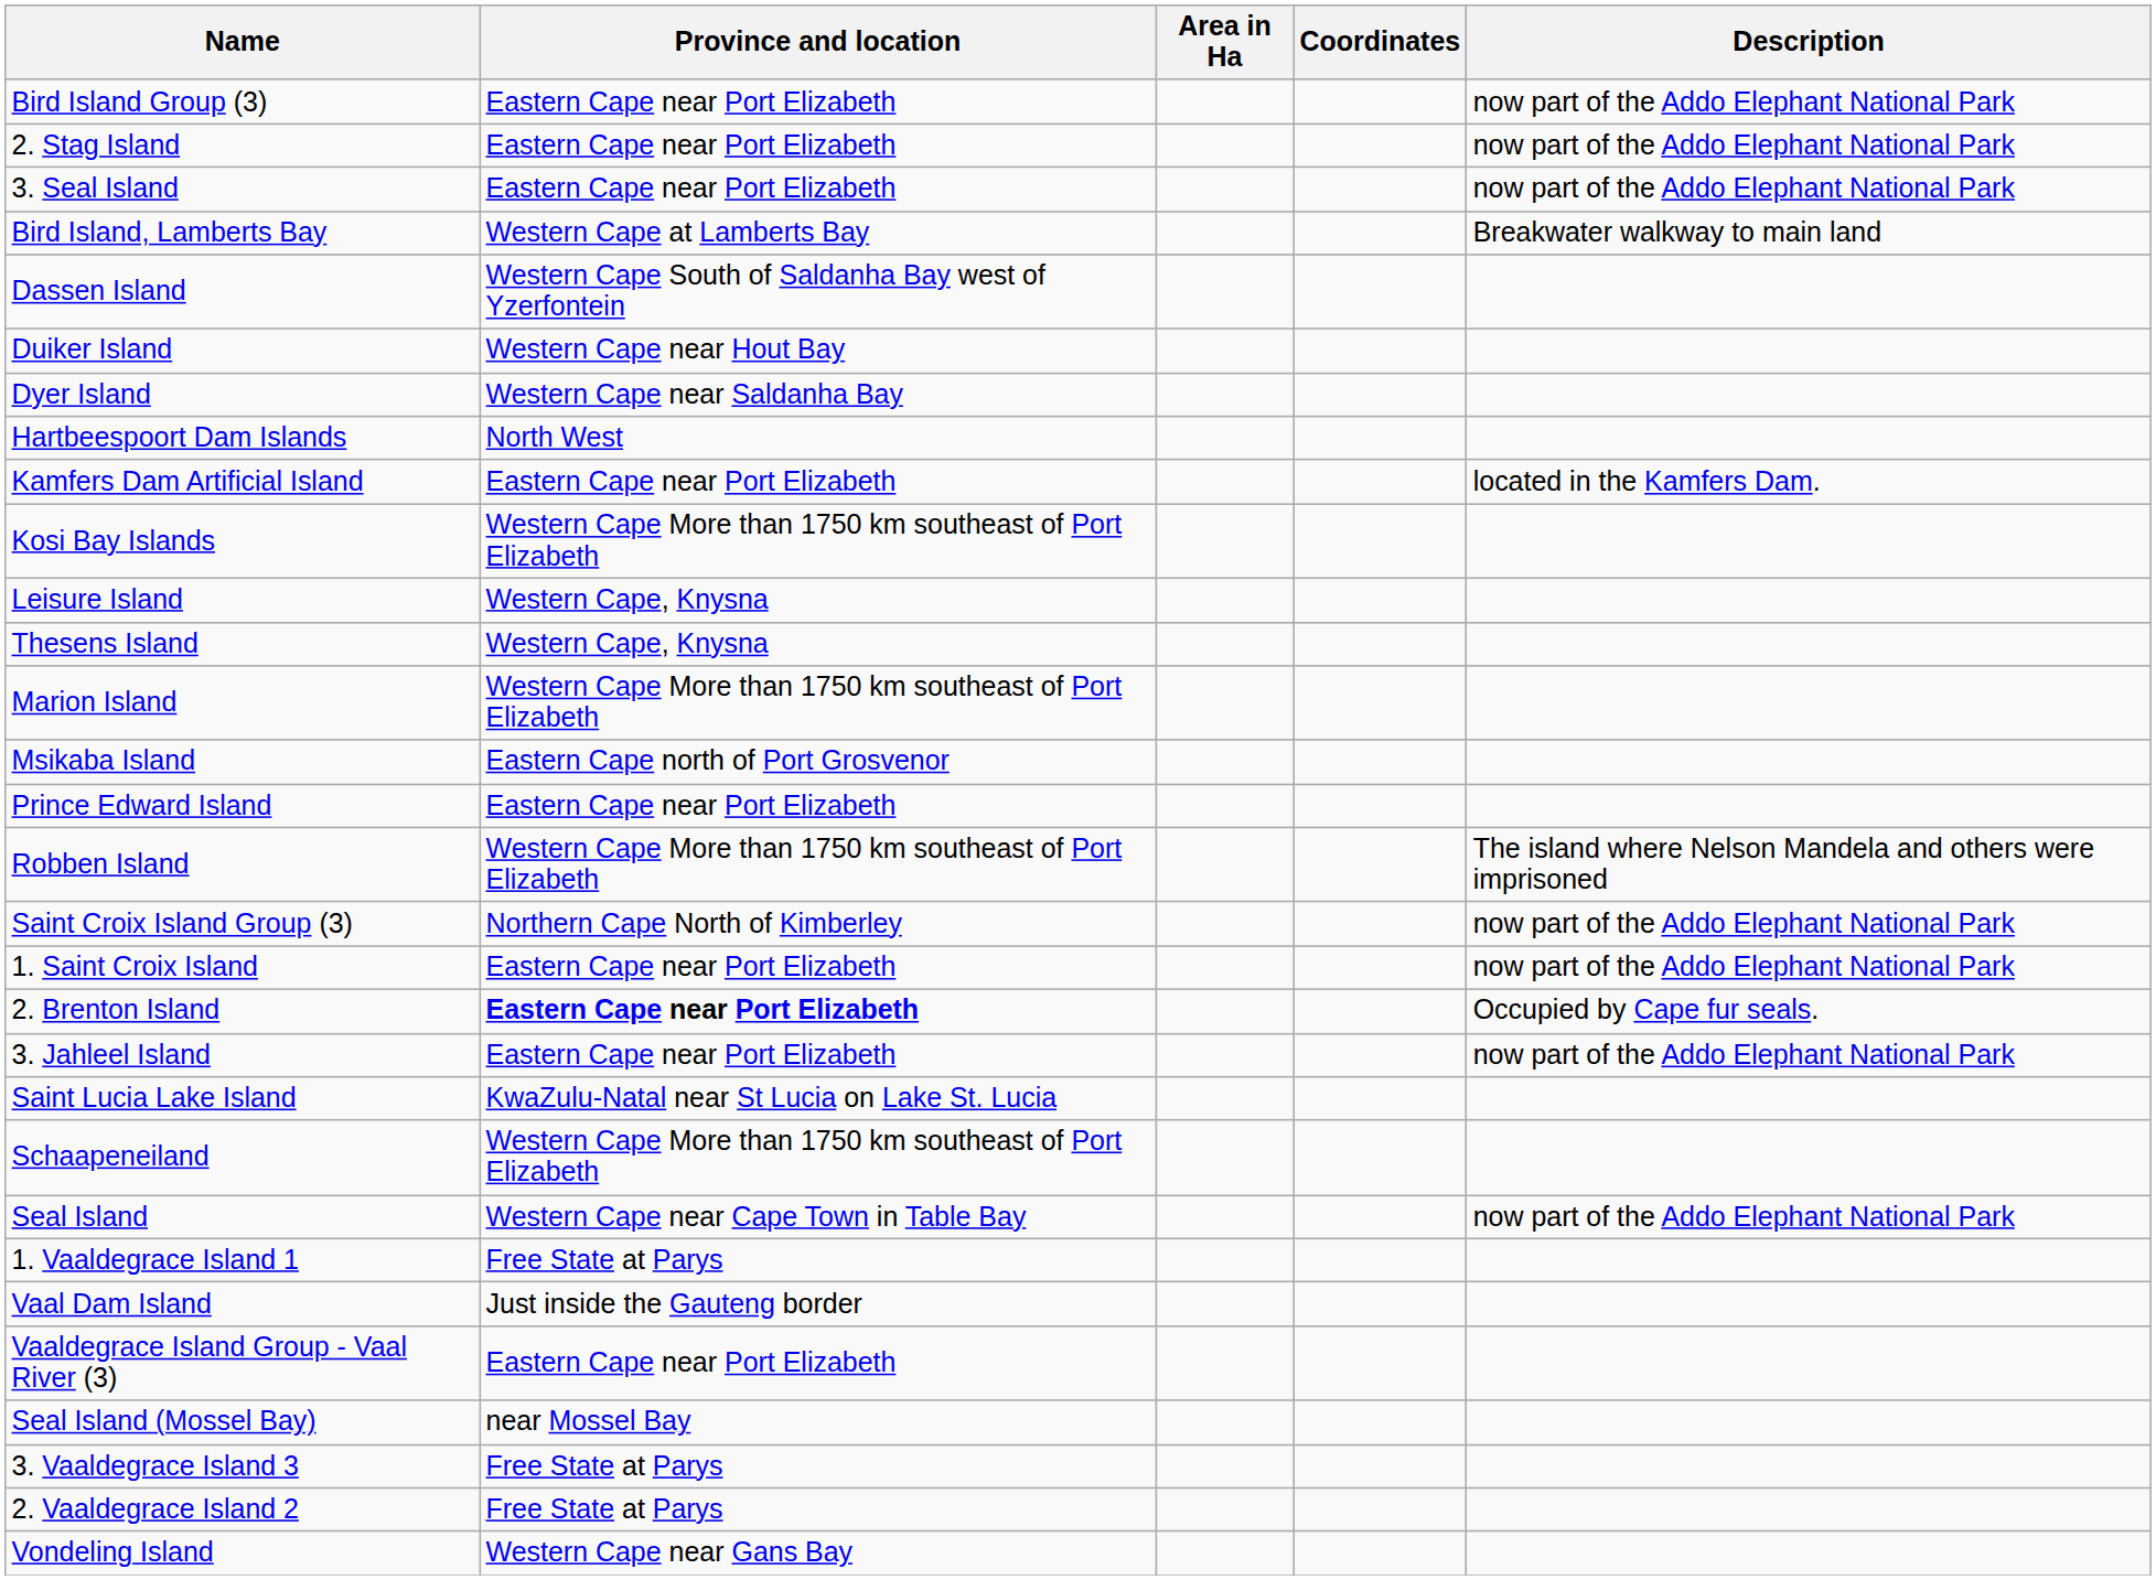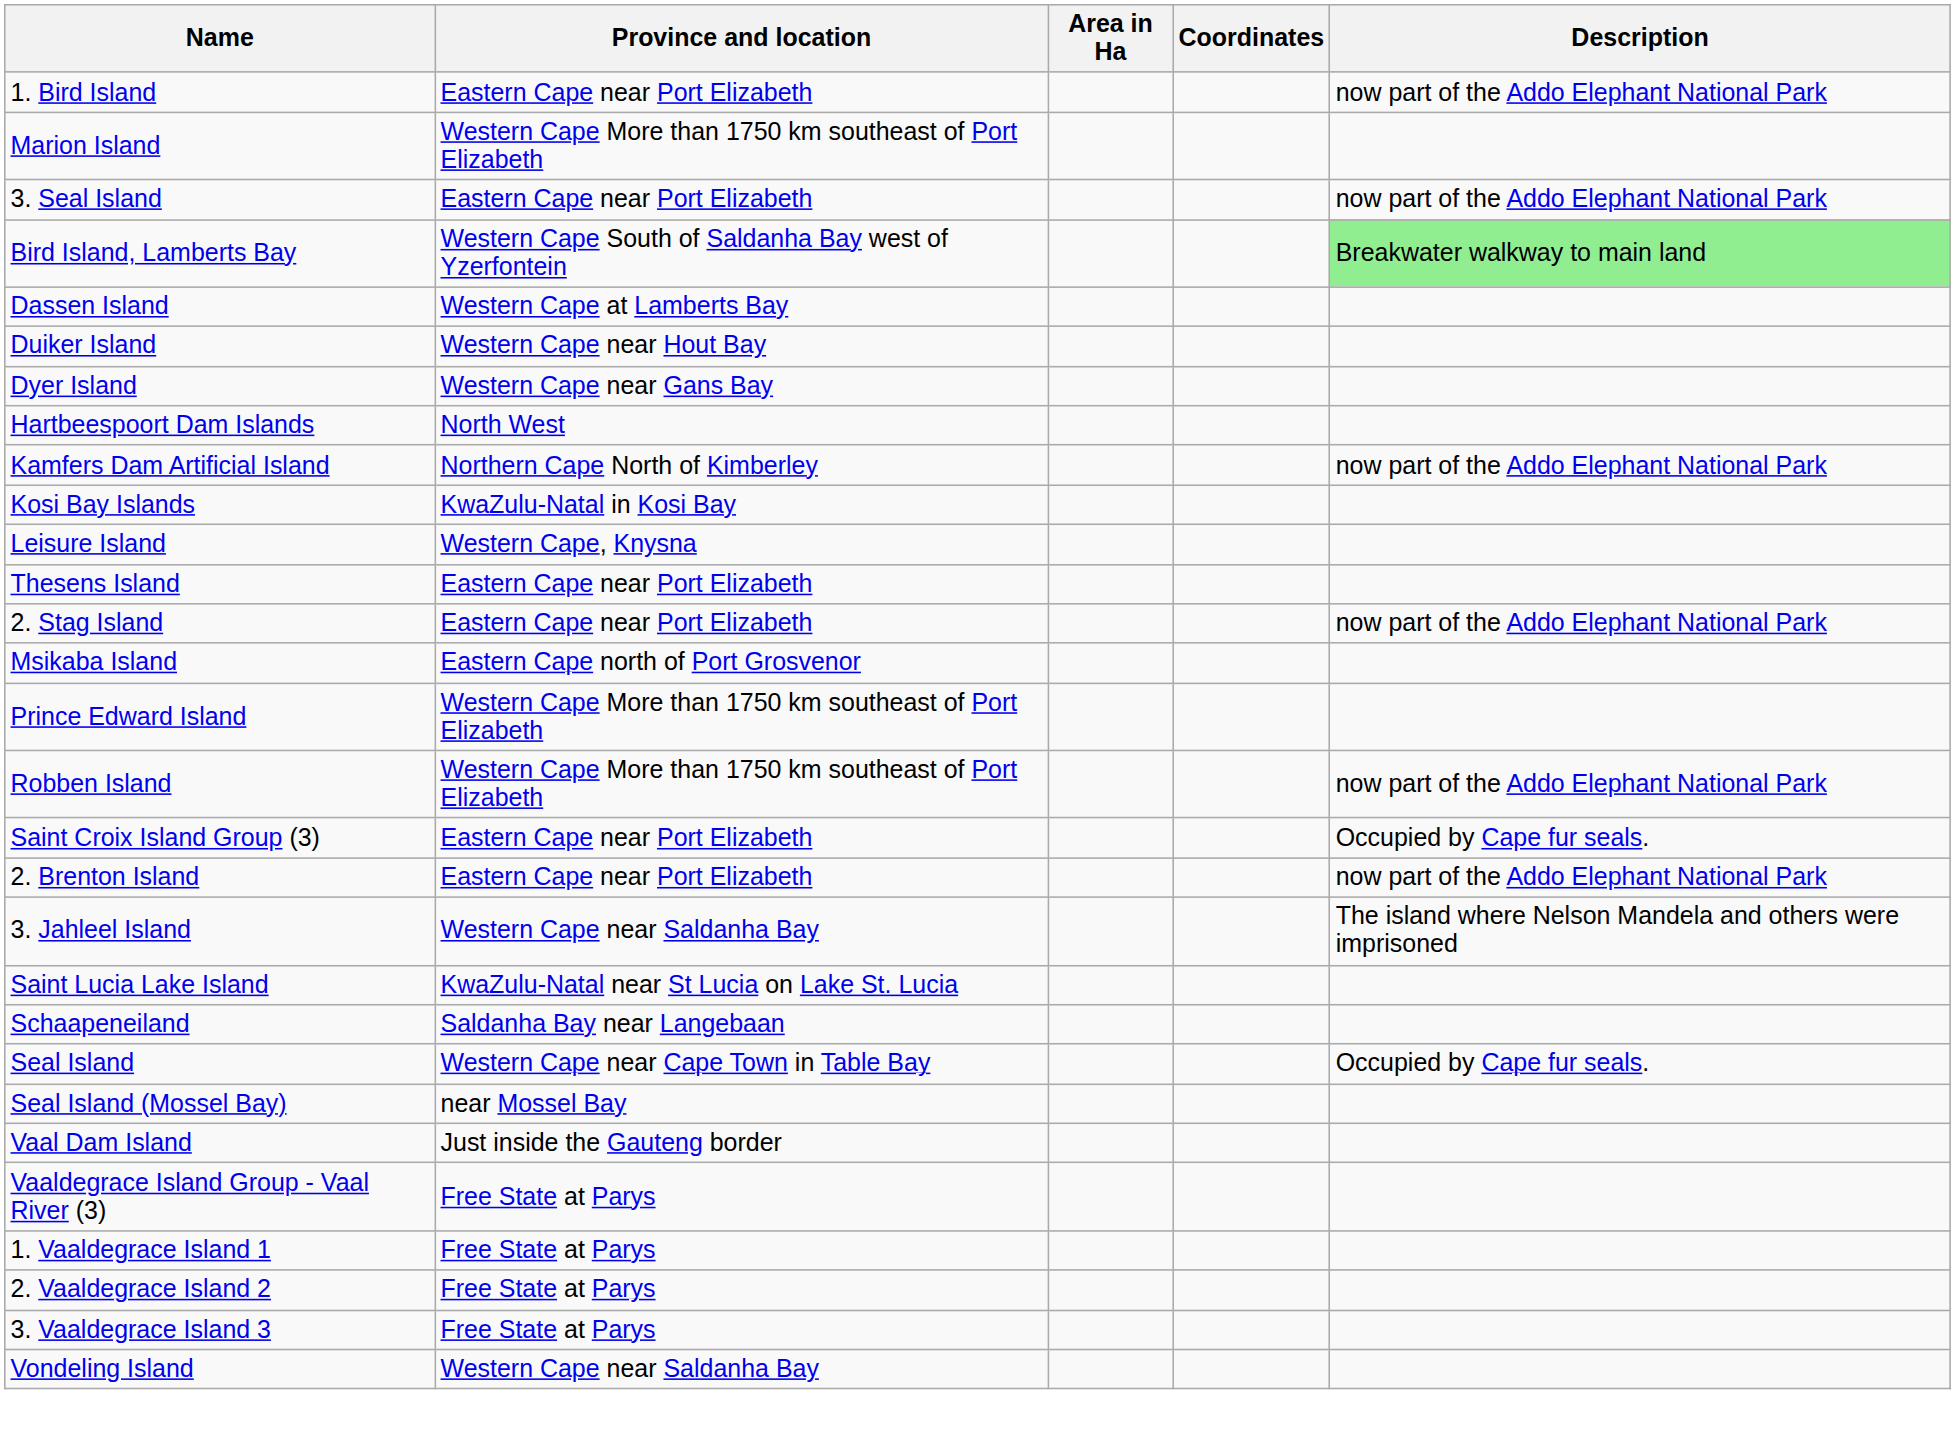- row: Bird Island Group (3) | Eastern Cape near Port Elizabeth | now part of the Addo Elephant National Park
+ row: 1. Bird Island | Eastern Cape near Port Elizabeth | now part of the Addo Elephant National Park
rows swapped: 2. Stag Island <-> Marion Island
Bird Island, Lamberts Bay | Province and location: Western Cape at Lamberts Bay -> Western Cape South of Saldanha Bay west of Yzerfontein
Bird Island, Lamberts Bay | Description: no background -> lightgreen background
Dassen Island | Province and location: Western Cape South of Saldanha Bay west of Yzerfontein -> Western Cape at Lamberts Bay
Dyer Island | Province and location: Western Cape near Saldanha Bay -> Western Cape near Gans Bay
Kamfers Dam Artificial Island | Province and location: Eastern Cape near Port Elizabeth -> Northern Cape North of Kimberley
Kamfers Dam Artificial Island | Description: located in the Kamfers Dam. -> now part of the Addo Elephant National Park
Kosi Bay Islands | Province and location: Western Cape More than 1750 km southeast of Port Elizabeth -> KwaZulu-Natal in Kosi Bay
Thesens Island | Province and location: Western Cape, Knysna -> Eastern Cape near Port Elizabeth
Prince Edward Island | Province and location: Eastern Cape near Port Elizabeth -> Western Cape More than 1750 km southeast of Port Elizabeth
Robben Island | Description: The island where Nelson Mandela and others were imprisoned -> now part of the Addo Elephant National Park
Saint Croix Island Group (3) | Province and location: Northern Cape North of Kimberley -> Eastern Cape near Port Elizabeth
Saint Croix Island Group (3) | Description: now part of the Addo Elephant National Park -> Occupied by Cape fur seals.
- row: 1. Saint Croix Island | Eastern Cape near Port Elizabeth | now part of the Addo Elephant National Park
2. Brenton Island | Province and location: bold -> normal
2. Brenton Island | Description: Occupied by Cape fur seals. -> now part of the Addo Elephant National Park
3. Jahleel Island | Province and location: Eastern Cape near Port Elizabeth -> Western Cape near Saldanha Bay
3. Jahleel Island | Description: now part of the Addo Elephant National Park -> The island where Nelson Mandela and others were imprisoned
Schaapeneiland | Province and location: Western Cape More than 1750 km southeast of Port Elizabeth -> Saldanha Bay near Langebaan
Seal Island | Description: now part of the Addo Elephant National Park -> Occupied by Cape fur seals.
rows swapped: Seal Island (Mossel Bay) <-> 1. Vaaldegrace Island 1
Vaaldegrace Island Group - Vaal River (3) | Province and location: Eastern Cape near Port Elizabeth -> Free State at Parys
rows swapped: 2. Vaaldegrace Island 2 <-> 3. Vaaldegrace Island 3
Vondeling Island | Province and location: Western Cape near Gans Bay -> Western Cape near Saldanha Bay
